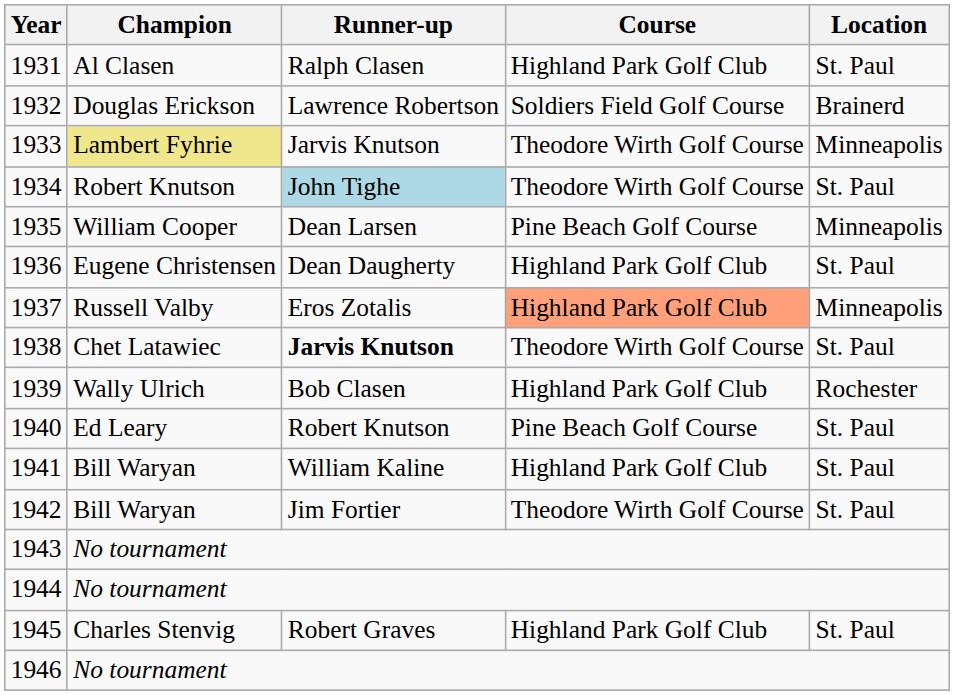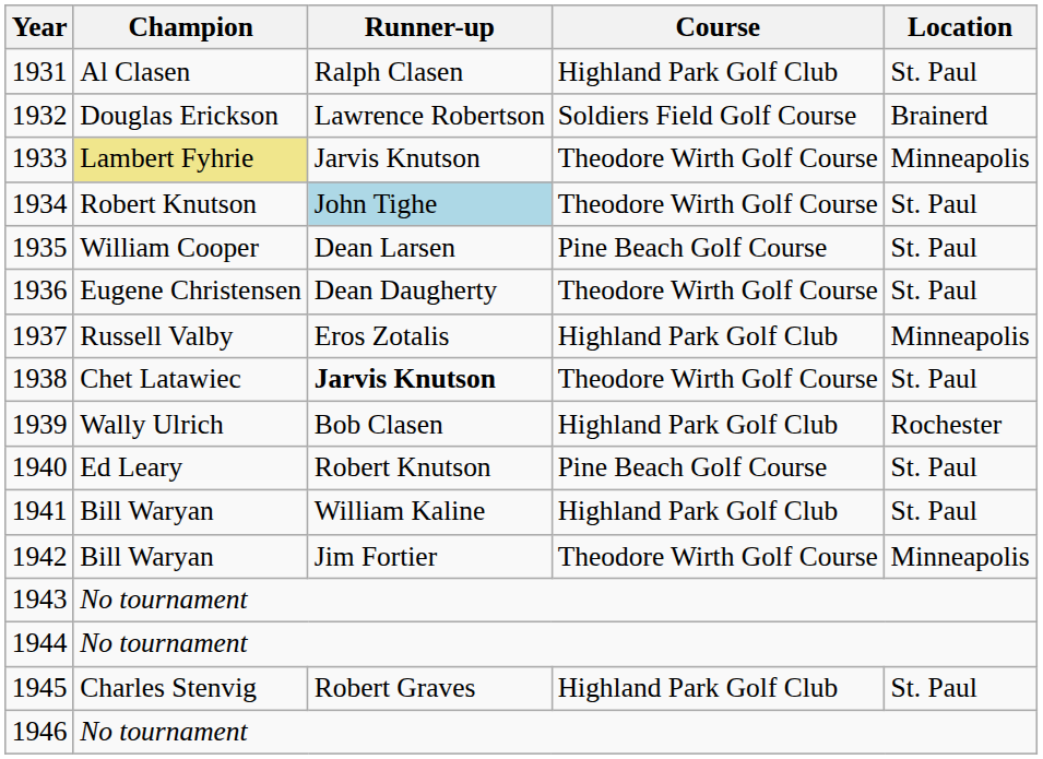1935 | Location: Minneapolis -> St. Paul
1936 | Course: Highland Park Golf Club -> Theodore Wirth Golf Course
1937 | Course: lightsalmon background -> no background
1942 | Location: St. Paul -> Minneapolis
